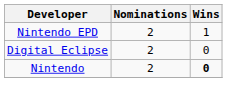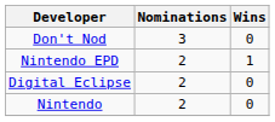+ row: Don't Nod | 3 | 0
Nintendo | Wins: bold -> normal
